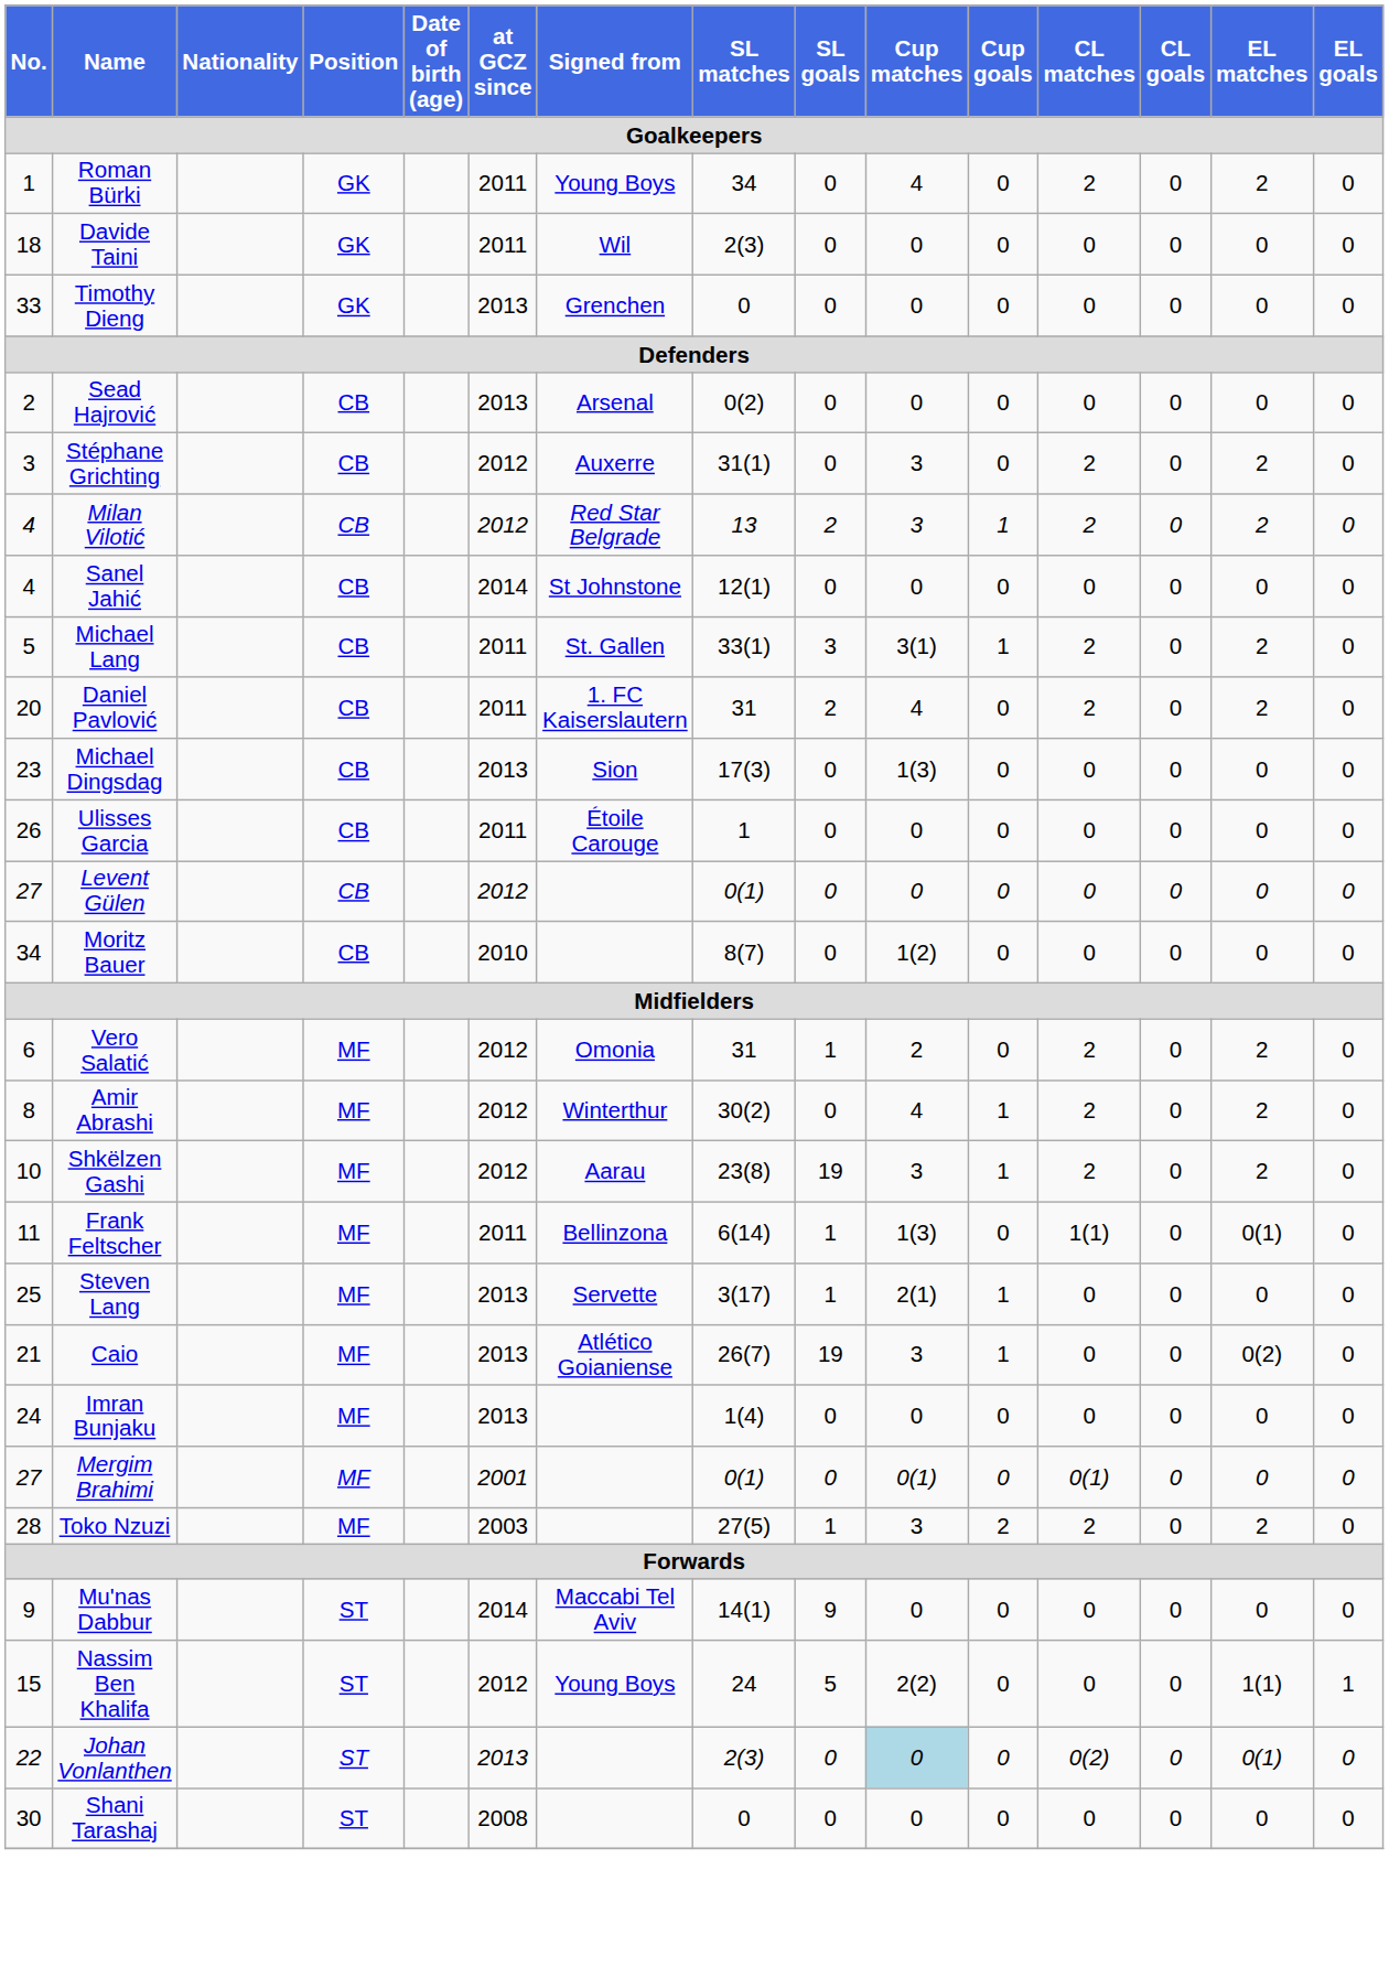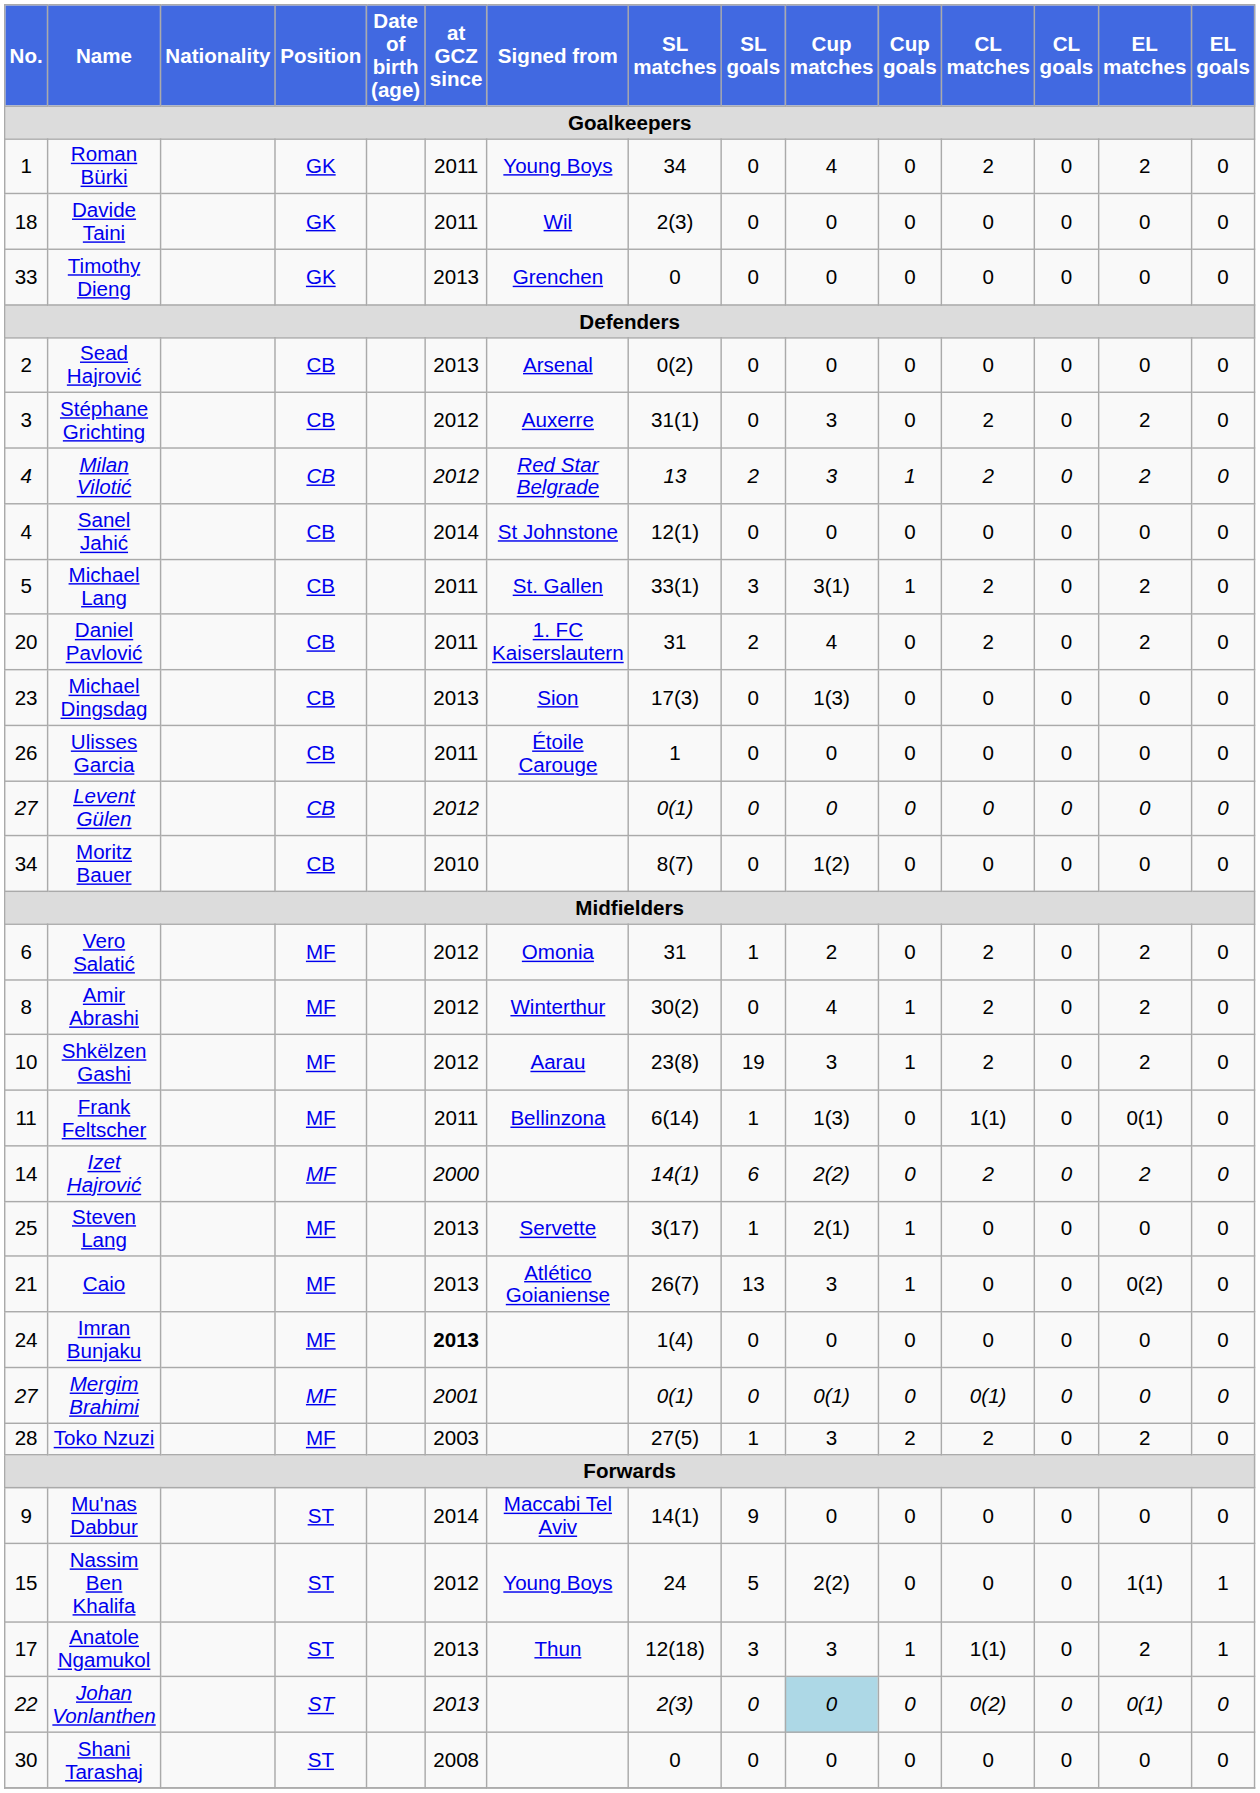+ row: 14 | Izet Hajrović | MF | 2000 | 14(1) | 6 | 2(2) | 0 | 2 | 0 | 2 | 0
Caio | SL goals: 19 -> 13
Imran Bunjaku | at GCZ since: normal -> bold
+ row: 17 | Anatole Ngamukol | ST | 2013 | Thun | 12(18) | 3 | 3 | 1 | 1(1) | 0 | 2 | 1
